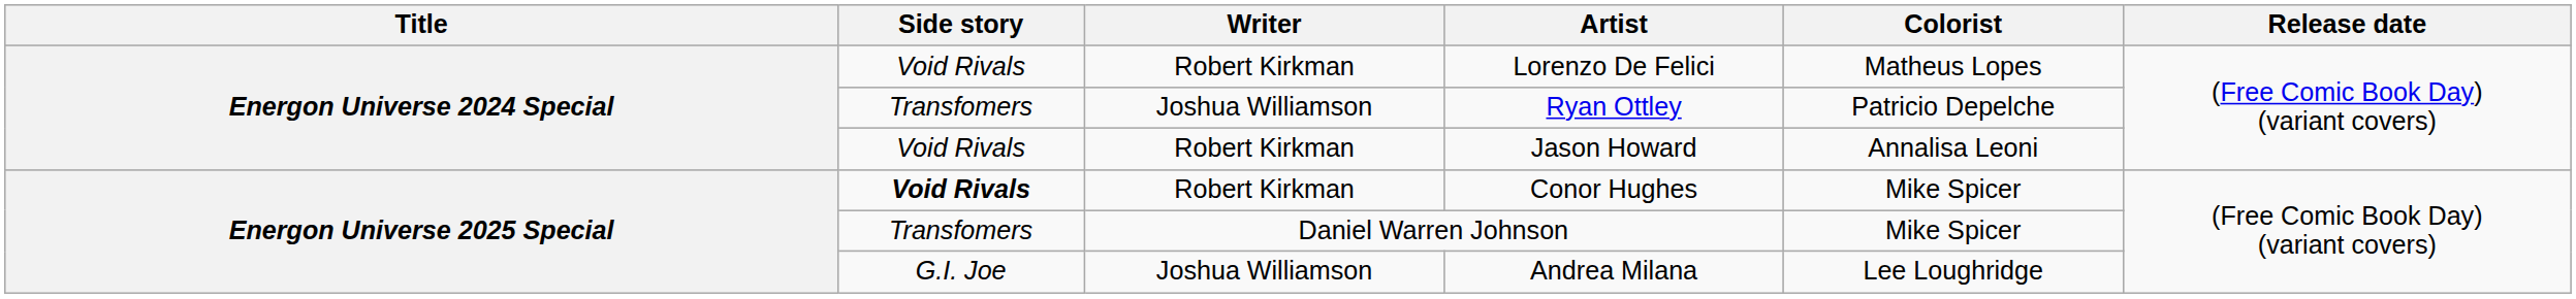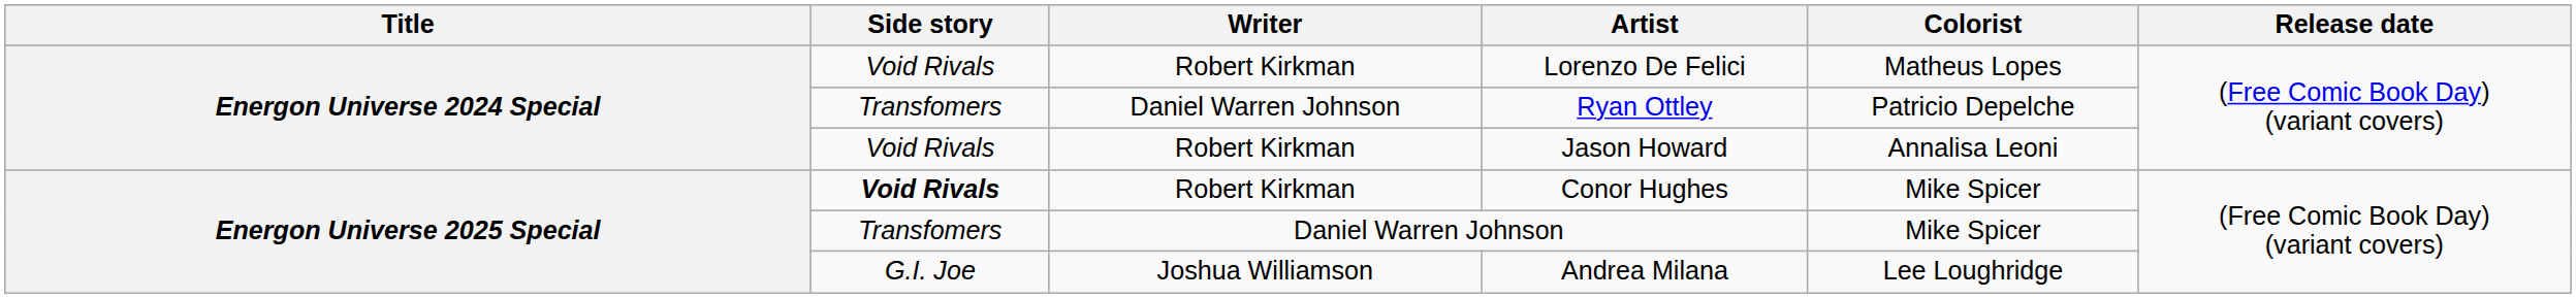Ryan Ottley | Writer: Joshua Williamson -> Daniel Warren Johnson
